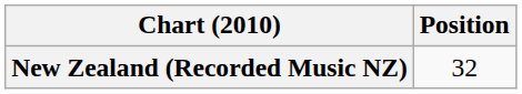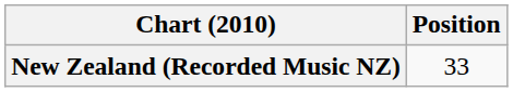New Zealand (Recorded Music NZ) | Position: 32 -> 33
